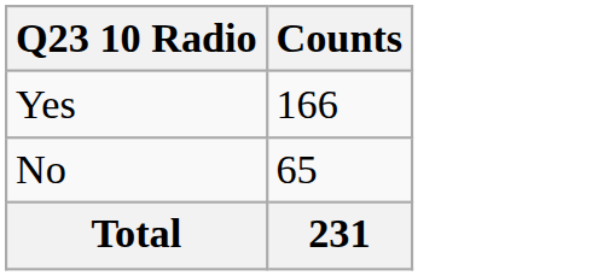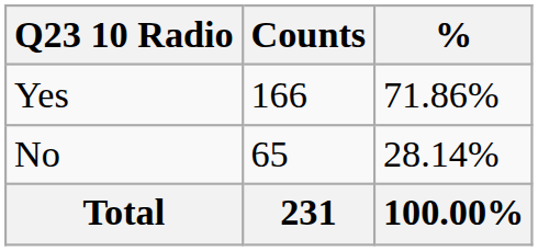+ column: % | 71.86% | 28.14% | 100.00%
